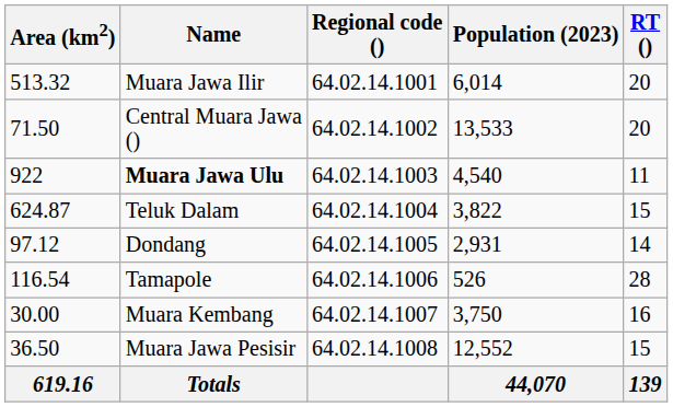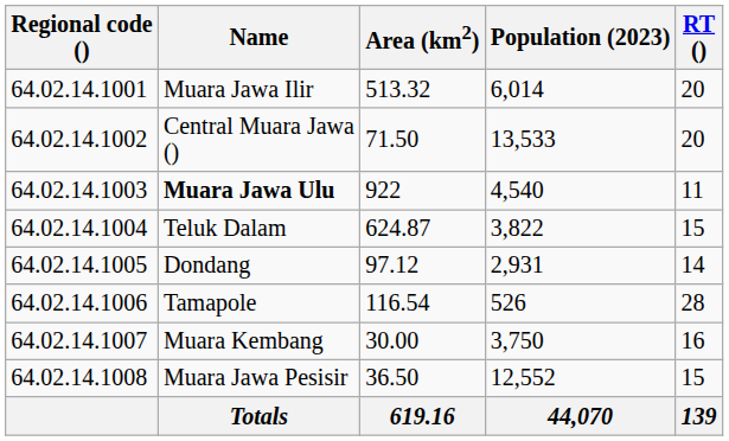columns swapped: Regional code () <-> Area (km2)
